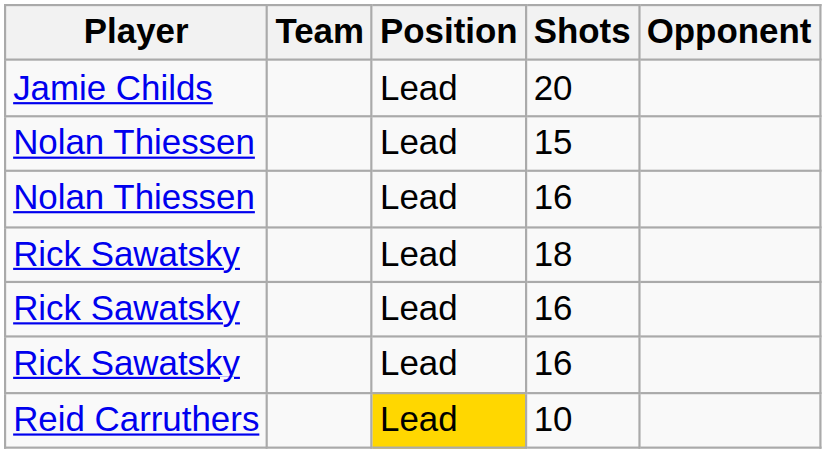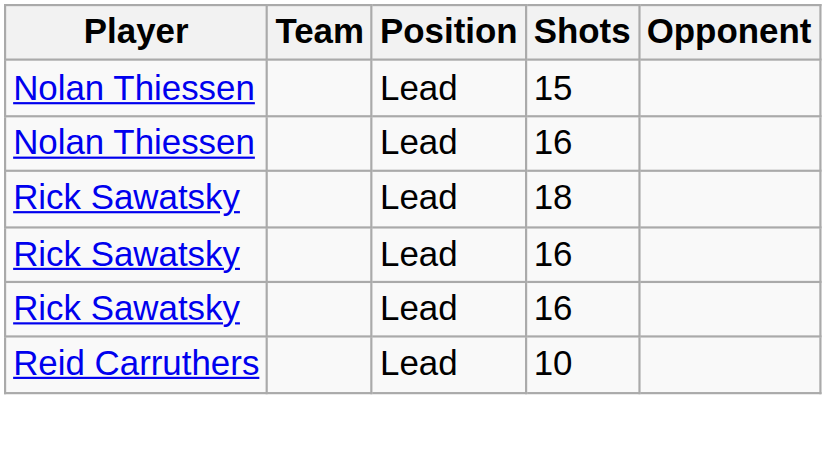- row: Jamie Childs | Lead | 20
10 | Position: gold background -> no background
